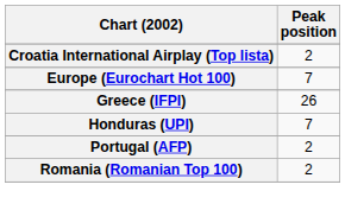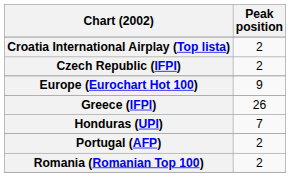+ row: Czech Republic (IFPI) | 2
Europe (Eurochart Hot 100) | Peak position: 7 -> 9
